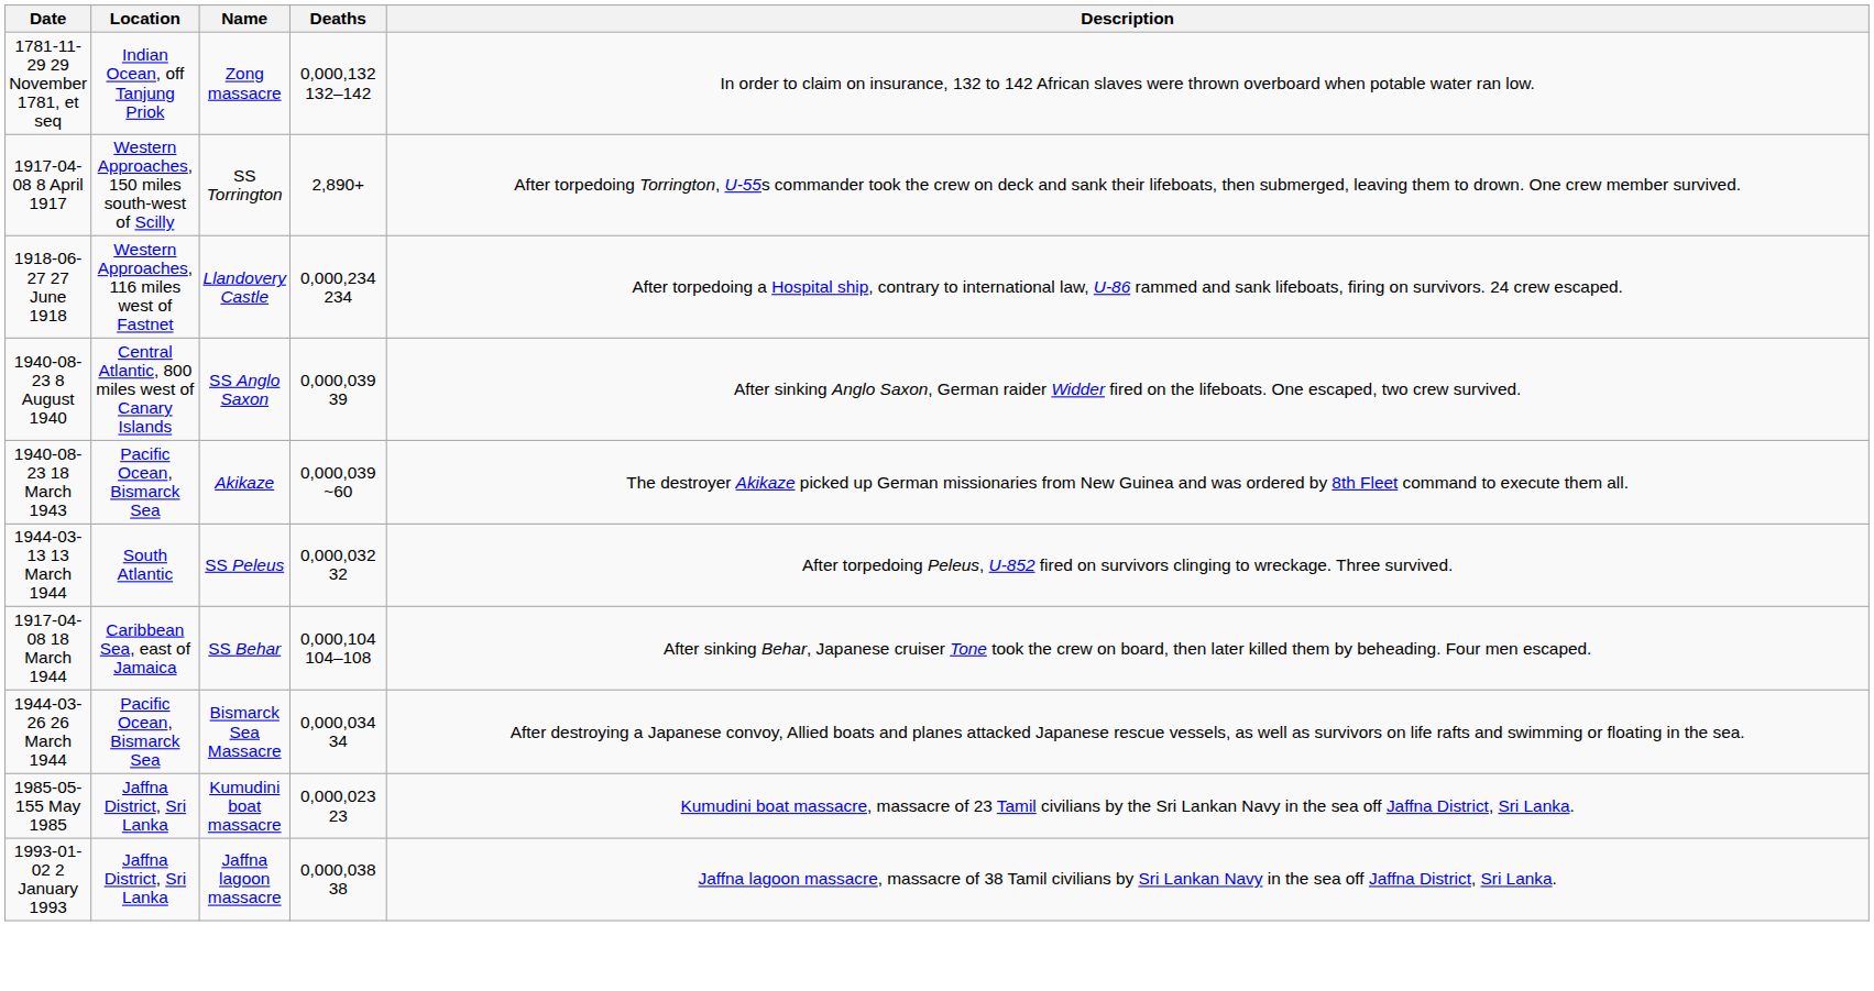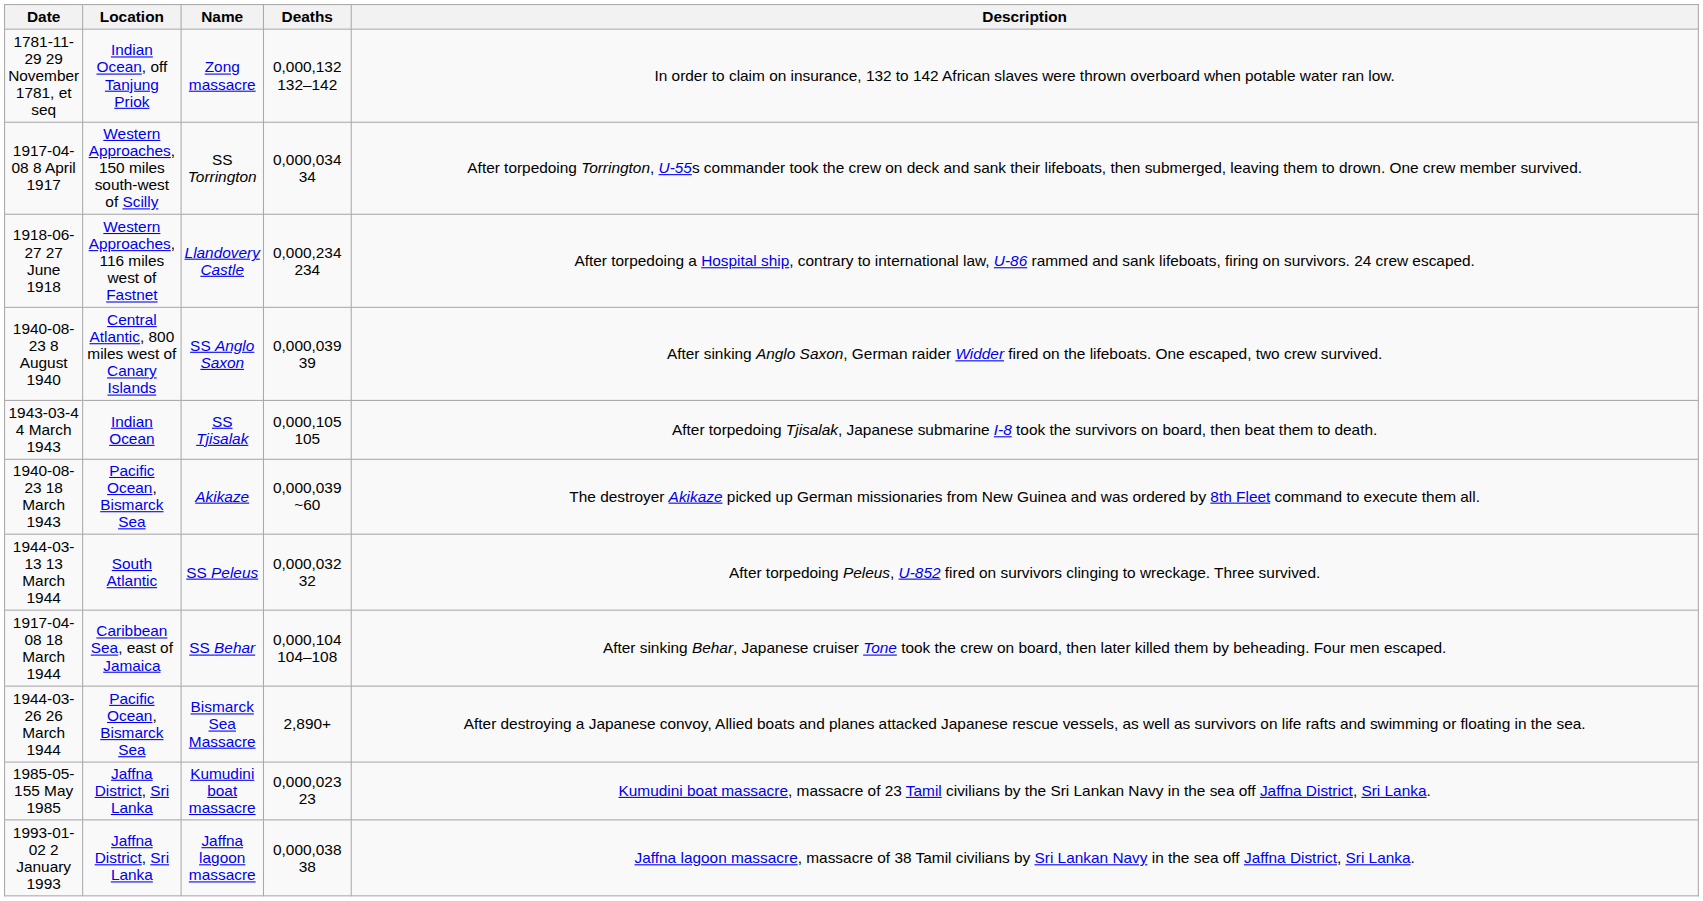1917-04-08 8 April 1917 | Deaths: 2,890+ -> 0,000,034 34
+ row: 1943-03-4 4 March 1943 | Indian Ocean | SS Tjisalak | 0,000,105 105 | After torpedoing Tjisalak, Japanese submarine I-8 took the survivors on board, then beat them to death.
1944-03-26 26 March 1944 | Deaths: 0,000,034 34 -> 2,890+
